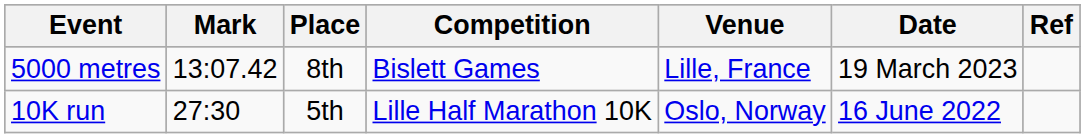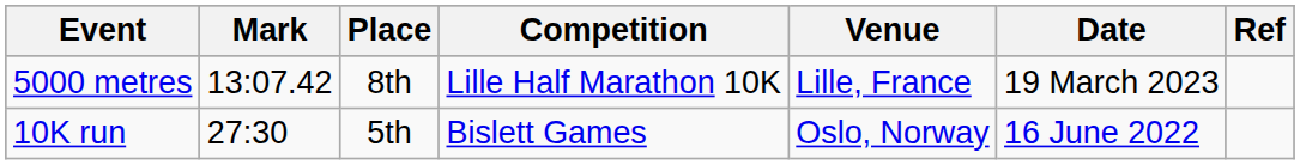5000 metres | Competition: Bislett Games -> Lille Half Marathon 10K
10K run | Competition: Lille Half Marathon 10K -> Bislett Games
